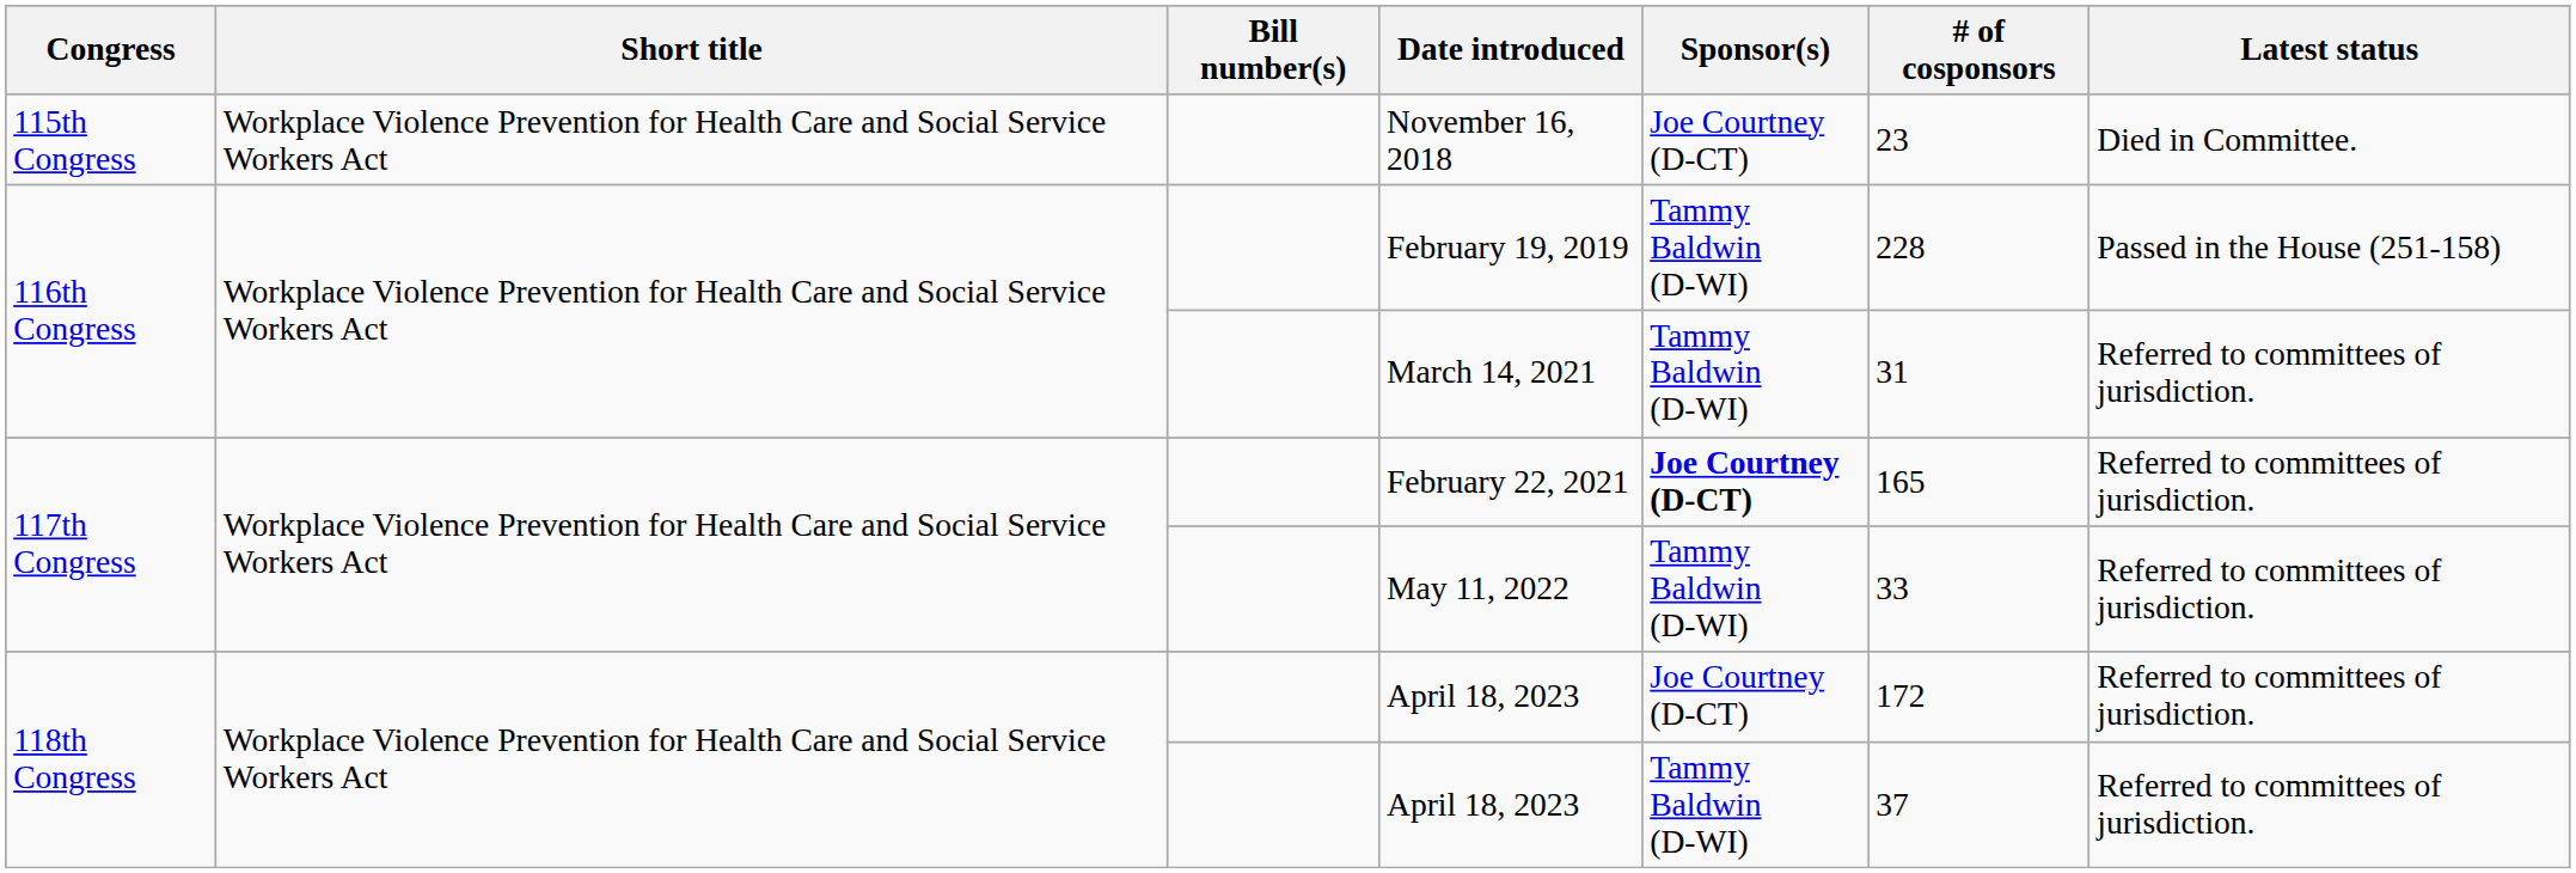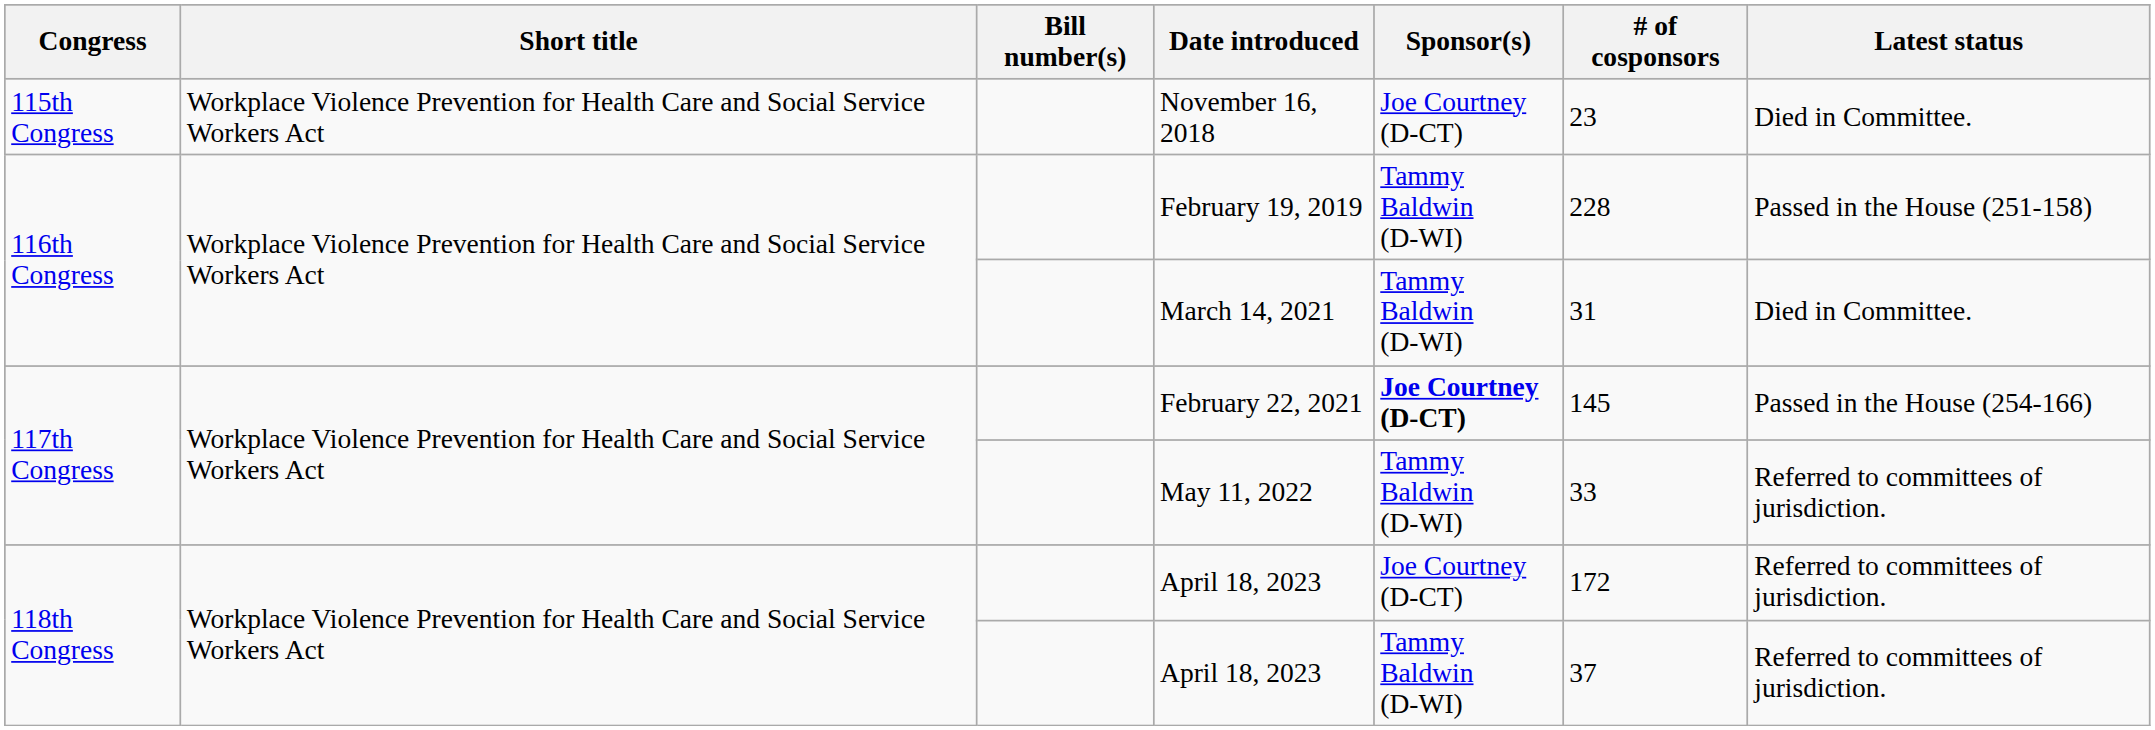March 14, 2021 | Latest status: Referred to committees of jurisdiction. -> Died in Committee.
February 22, 2021 | # of cosponsors: 165 -> 145
February 22, 2021 | Latest status: Referred to committees of jurisdiction. -> Passed in the House (254-166)
